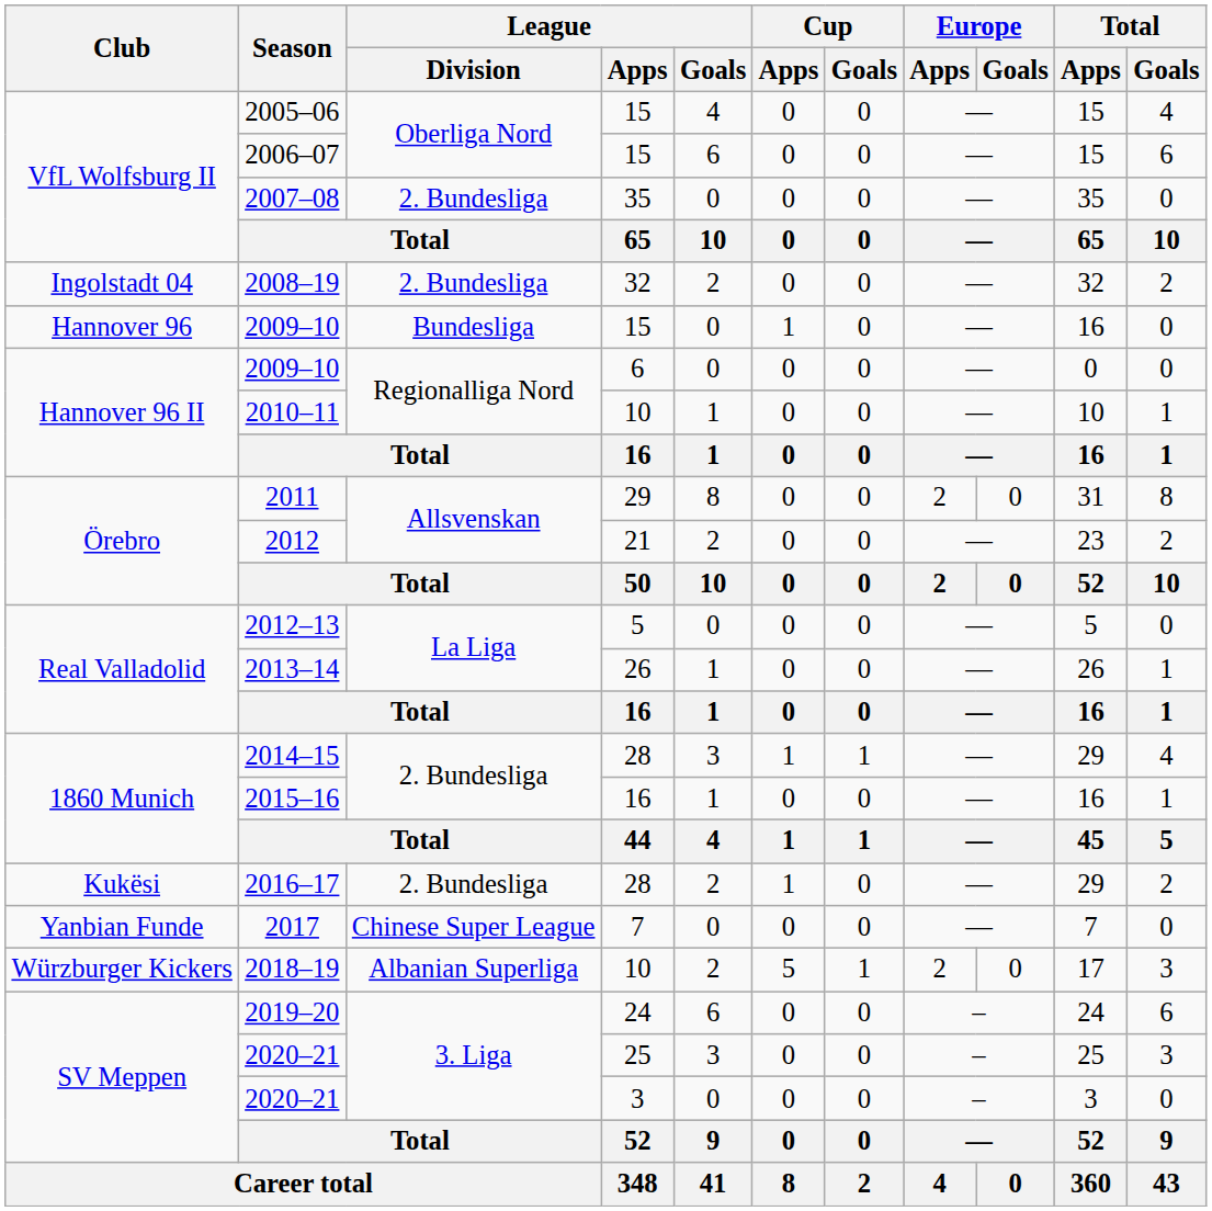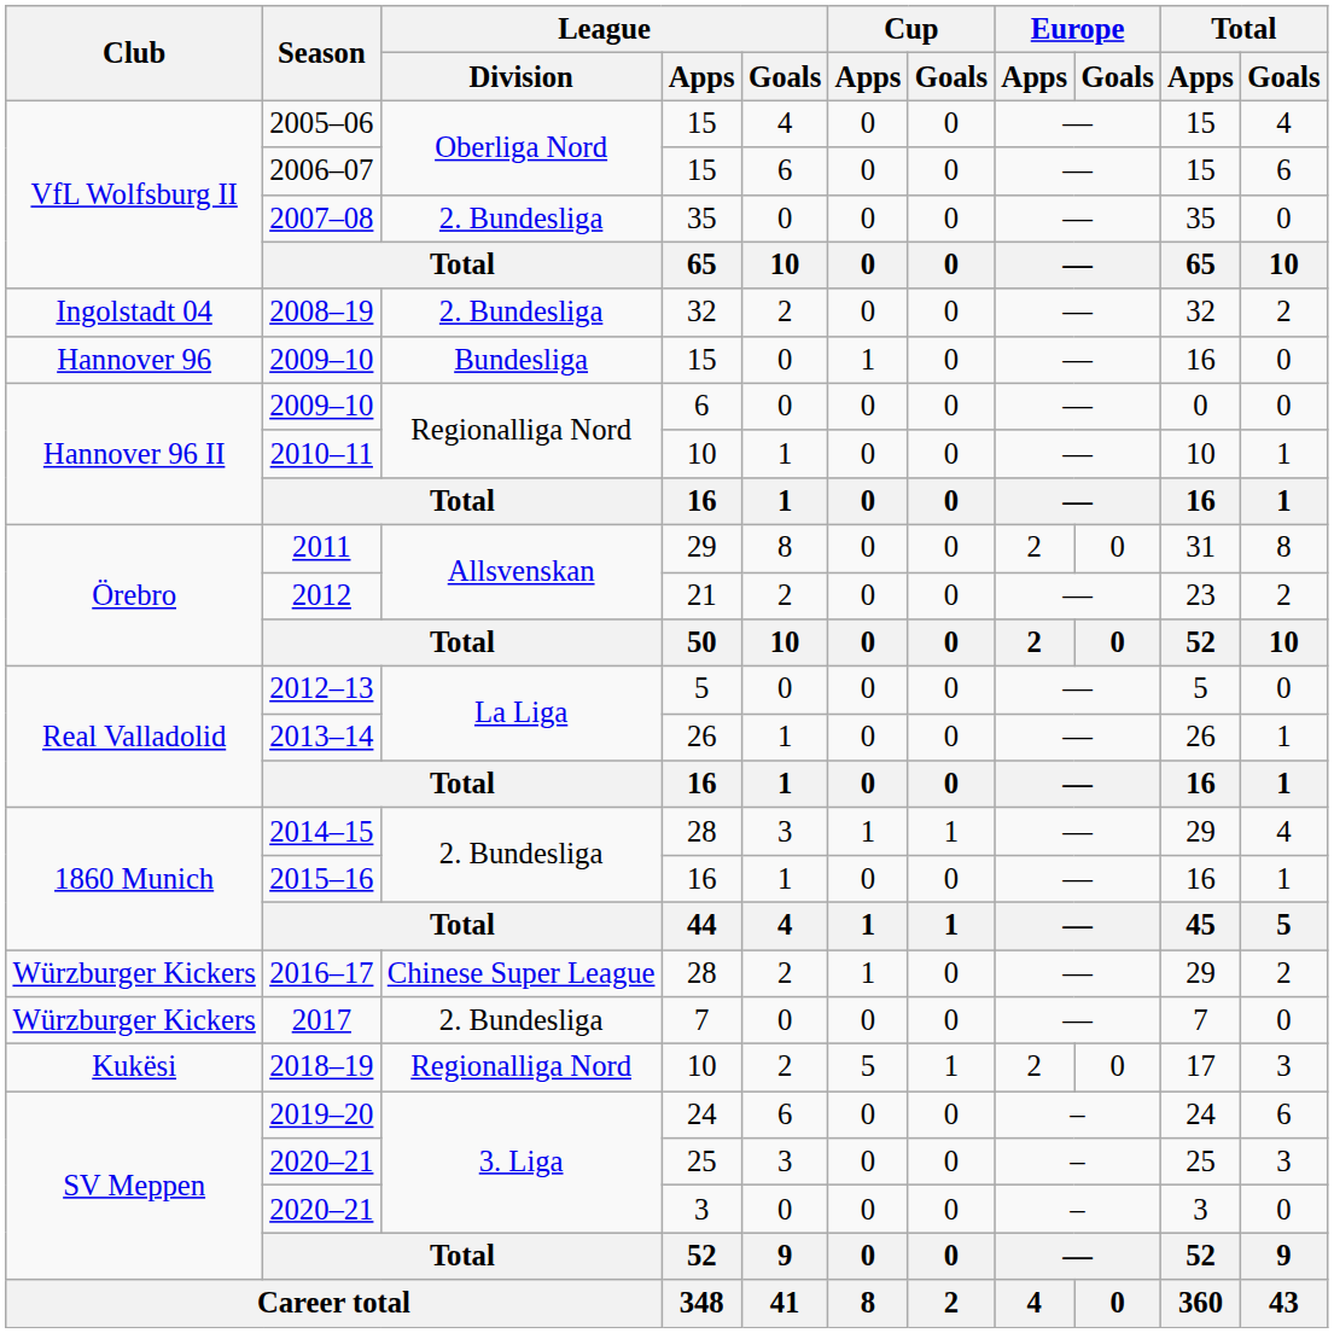2016–17 | Club: Kukësi -> Würzburger Kickers
2016–17 | League / Division: 2. Bundesliga -> Chinese Super League
2017 | Club: Yanbian Funde -> Würzburger Kickers
2017 | League / Division: Chinese Super League -> 2. Bundesliga
2018–19 | Club: Würzburger Kickers -> Kukësi
2018–19 | League / Division: Albanian Superliga -> Regionalliga Nord
